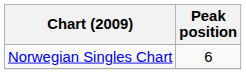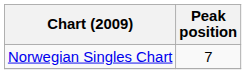Norwegian Singles Chart | Peak position: 6 -> 7
